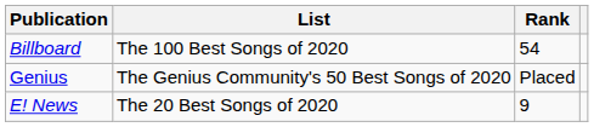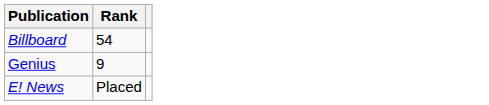- column: List | The 100 Best Songs of 2020 | The Genius Community's 50 Best Songs of 2020 | The 20 Best Songs of 2020
Genius | Rank: Placed -> 9
E! News | Rank: 9 -> Placed
